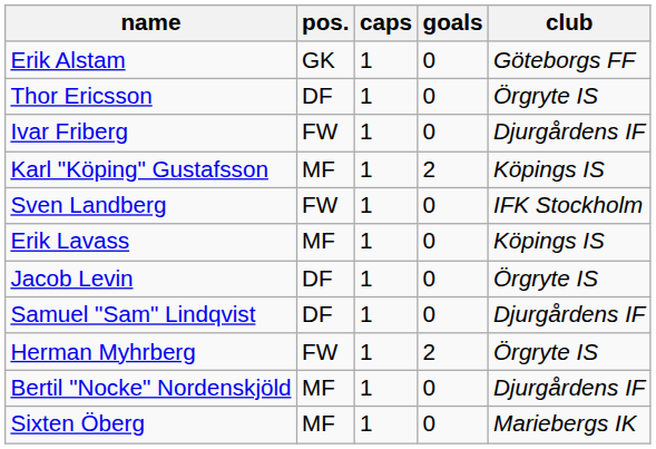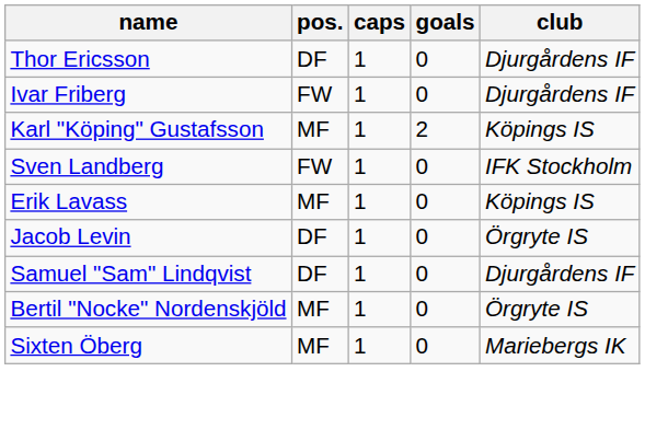- row: Erik Alstam | GK | 1 | 0 | Göteborgs FF
Thor Ericsson | club: Örgryte IS -> Djurgårdens IF
- row: Herman Myhrberg | FW | 1 | 2 | Örgryte IS
Bertil "Nocke" Nordenskjöld | club: Djurgårdens IF -> Örgryte IS
